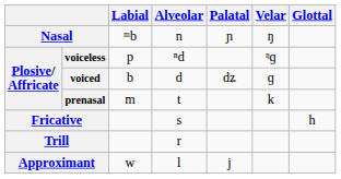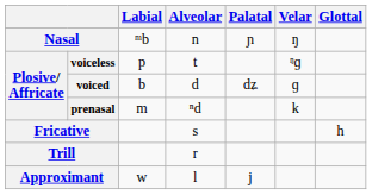voiceless | Alveolar: ⁿd -> t
prenasal | Alveolar: t -> ⁿd
